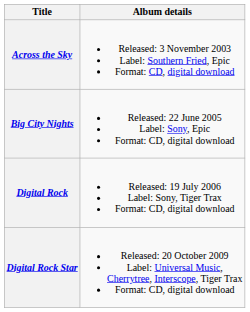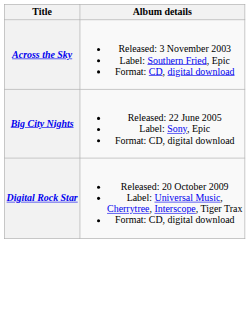- row: Digital Rock | Released: 19 July 2006 Label: Sony, Tiger Trax Format: CD, digital download
